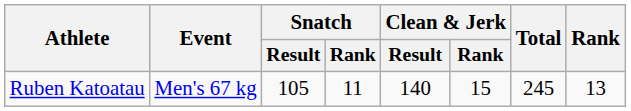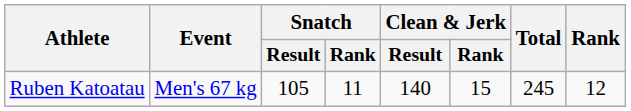Ruben Katoatau | Rank: 13 -> 12
